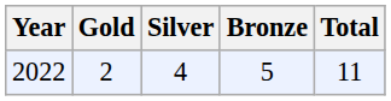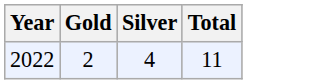- column: Bronze | 5
